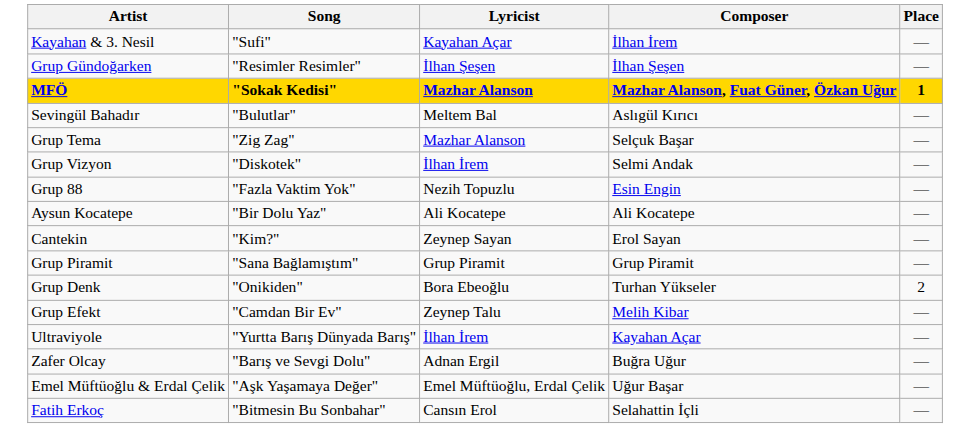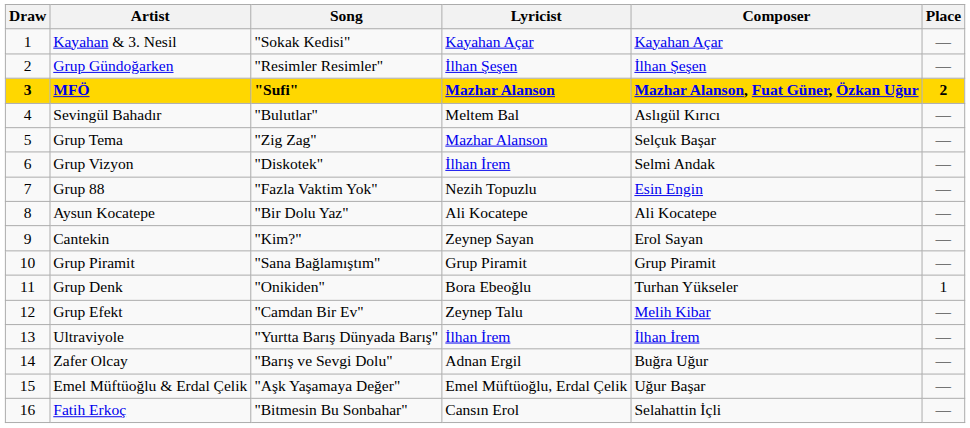+ column: Draw | 1 | 2 | 3 | 4 | 5 | 6 | 7 | 8 | 9 | 10 | 11 | 12 | 13 | 14 | 15 | 16
Kayahan & 3. Nesil | Song: "Sufi" -> "Sokak Kedisi"
Kayahan & 3. Nesil | Composer: İlhan İrem -> Kayahan Açar
MFÖ | Song: "Sokak Kedisi" -> "Sufi"
MFÖ | Place: 1 -> 2
Grup Denk | Place: 2 -> 1
Ultraviyole | Composer: Kayahan Açar -> İlhan İrem
